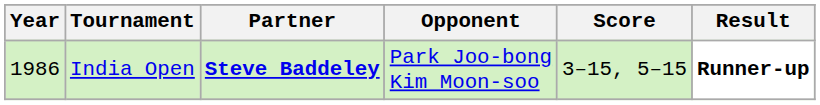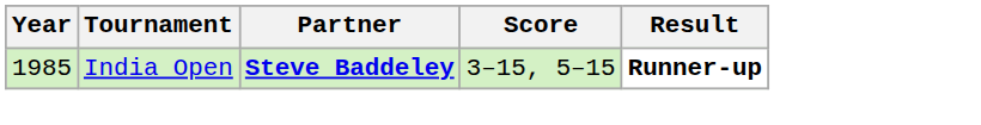- column: Opponent | Park Joo-bong Kim Moon-soo
India Open | Year: 1986 -> 1985
